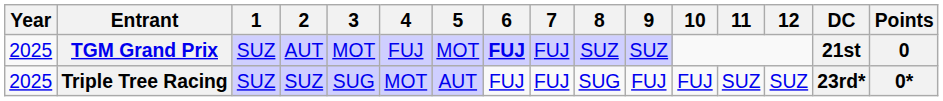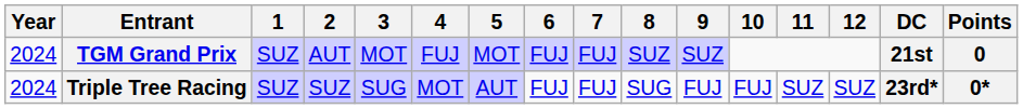TGM Grand Prix | Year: 2025 -> 2024
TGM Grand Prix | 6: bold -> normal
Triple Tree Racing | Year: 2025 -> 2024
